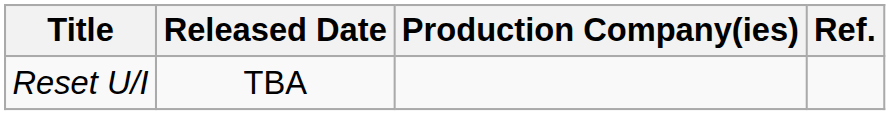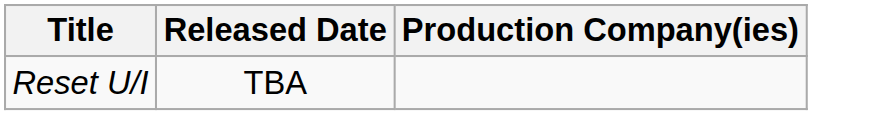- column: Ref.
